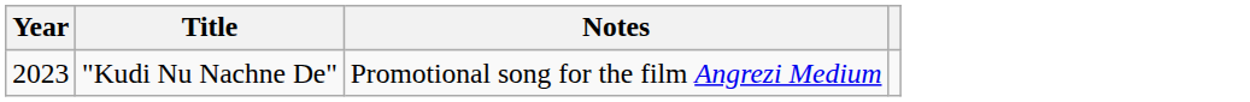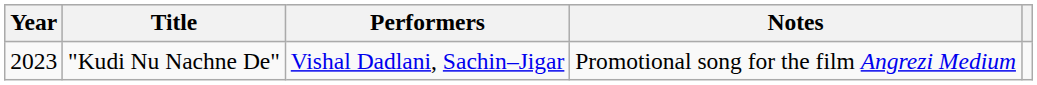+ column: Performers | Vishal Dadlani, Sachin–Jigar
